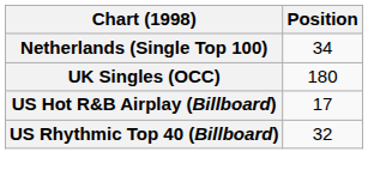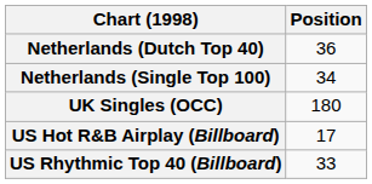+ row: Netherlands (Dutch Top 40) | 36
US Rhythmic Top 40 (Billboard) | Position: 32 -> 33
